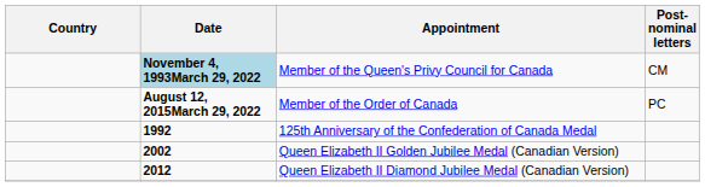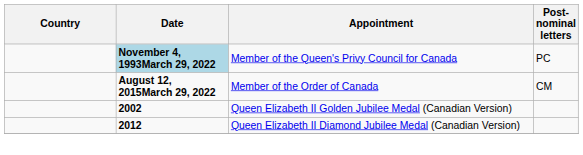Member of the Queen's Privy Council for Canada | Post-nominal letters: CM -> PC
Member of the Order of Canada | Post-nominal letters: PC -> CM
- row: 1992 | 125th Anniversary of the Confederation of Canada Medal
